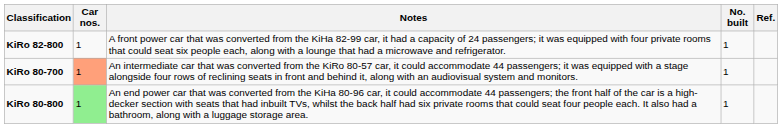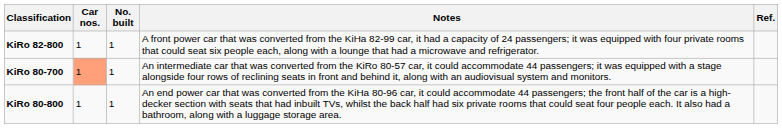columns swapped: No. built <-> Notes
KiRo 80-800 | Car nos.: lightgreen background -> no background
